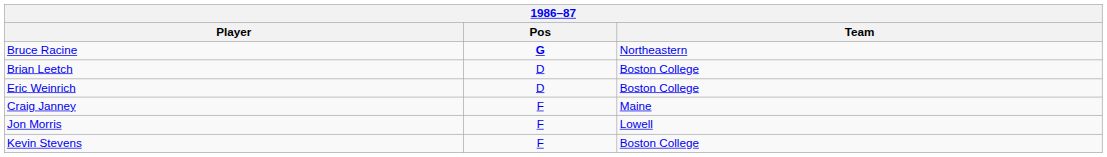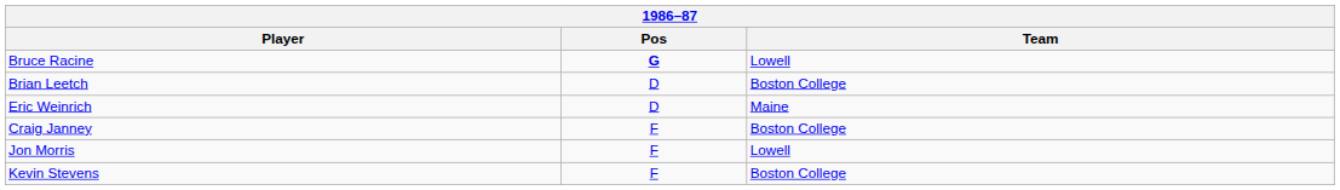Bruce Racine | Team: Northeastern -> Lowell
Eric Weinrich | Team: Boston College -> Maine
Craig Janney | Team: Maine -> Boston College
